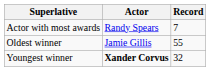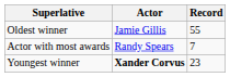rows swapped: Actor with most awards <-> Oldest winner
Youngest winner | Record: 32 -> 23
